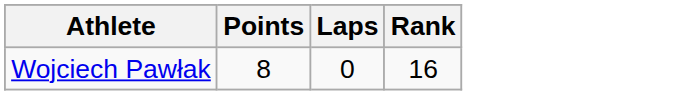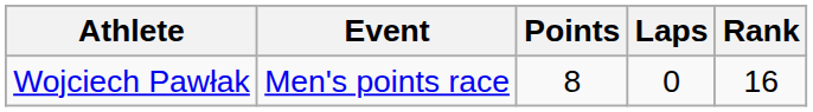+ column: Event | Men's points race
